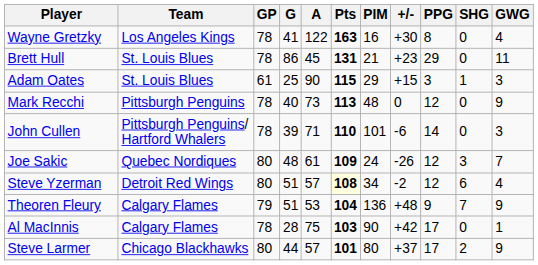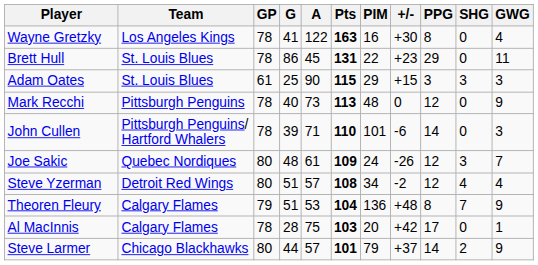Brett Hull | PIM: 21 -> 22
Adam Oates | SHG: 1 -> 3
Steve Yzerman | Pts: lightyellow background -> no background
Steve Yzerman | SHG: 6 -> 4
Theoren Fleury | PPG: 9 -> 8
Al MacInnis | PIM: 90 -> 20
Steve Larmer | PIM: 80 -> 79
Steve Larmer | PPG: 17 -> 14
